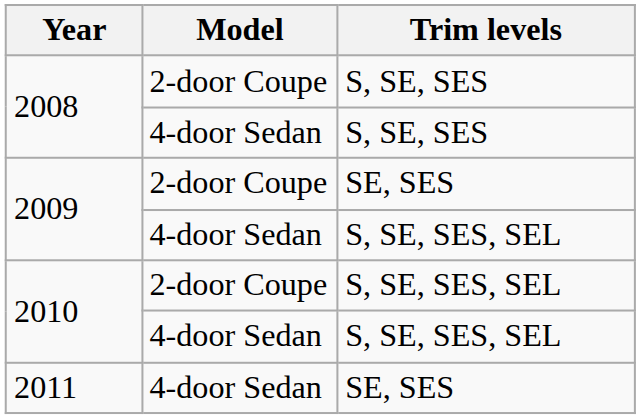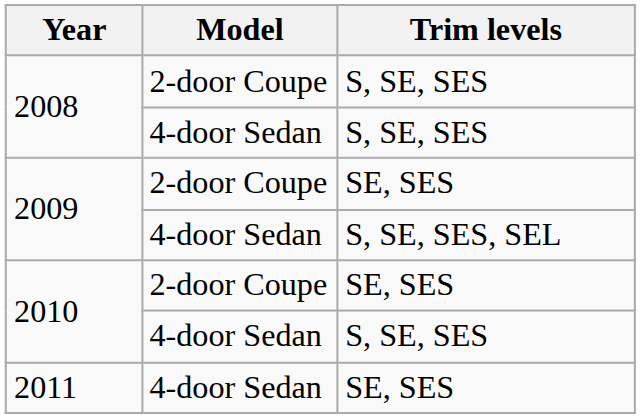2010 / 2-door Coupe | Trim levels: S, SE, SES, SEL -> SE, SES
2010 / 4-door Sedan | Trim levels: S, SE, SES, SEL -> S, SE, SES
